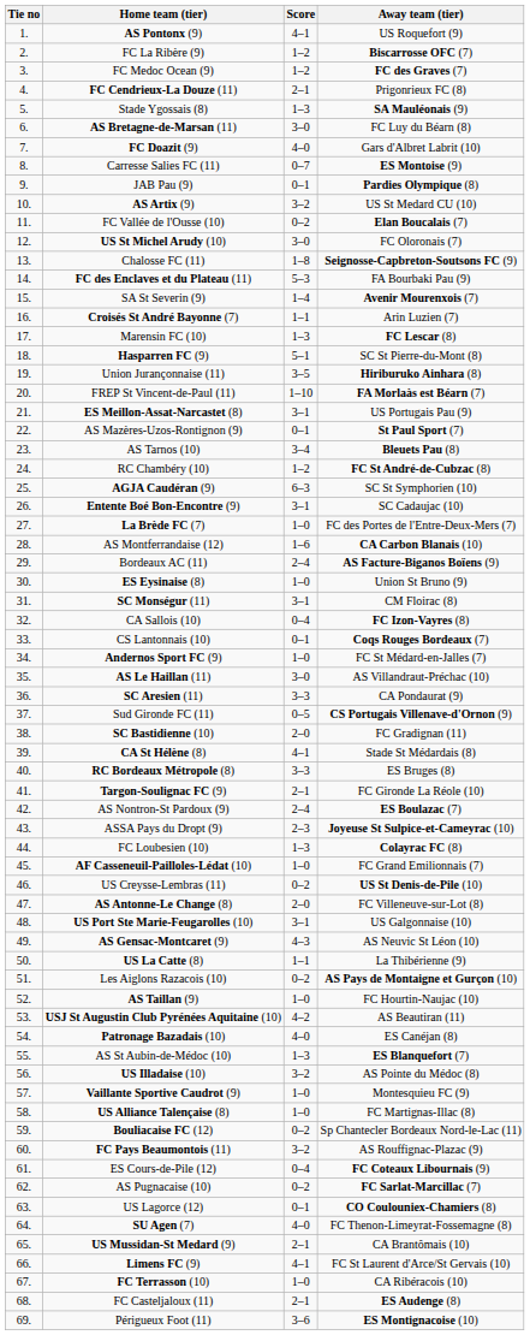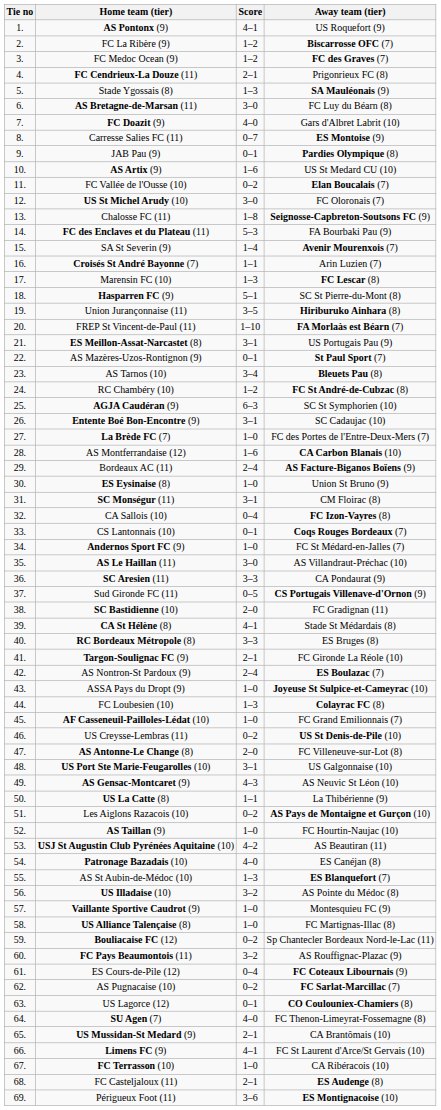AS Artix (9) | Score: 3–2 -> 1–6
ASSA Pays du Dropt (9) | Score: 2–3 -> 1–0
